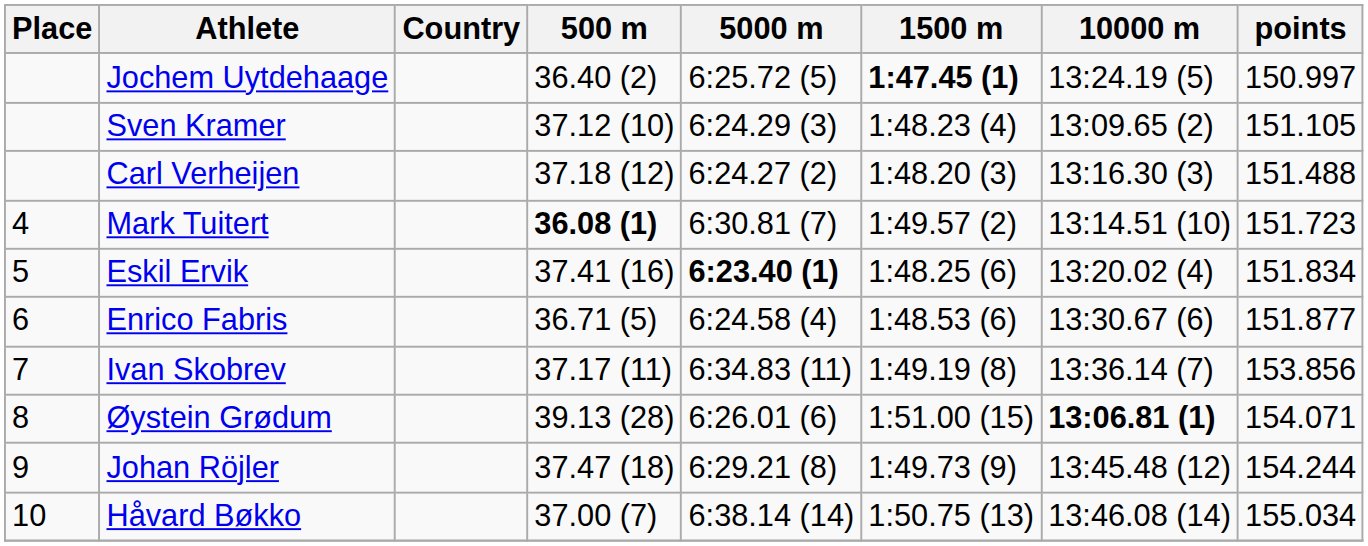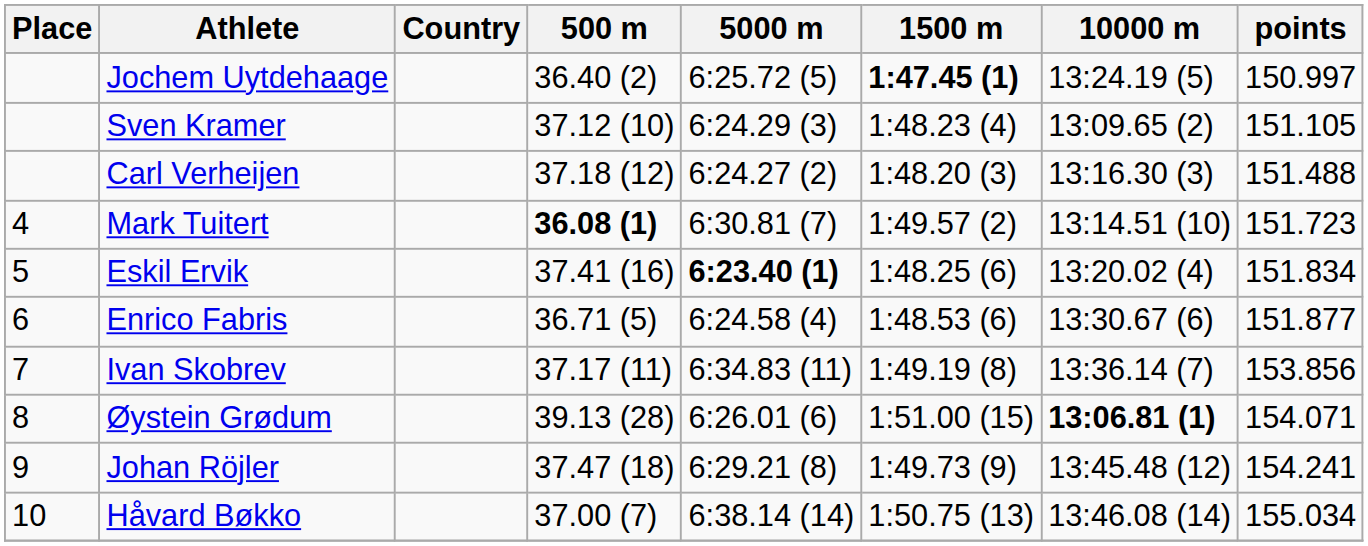Johan Röjler | points: 154.244 -> 154.241
